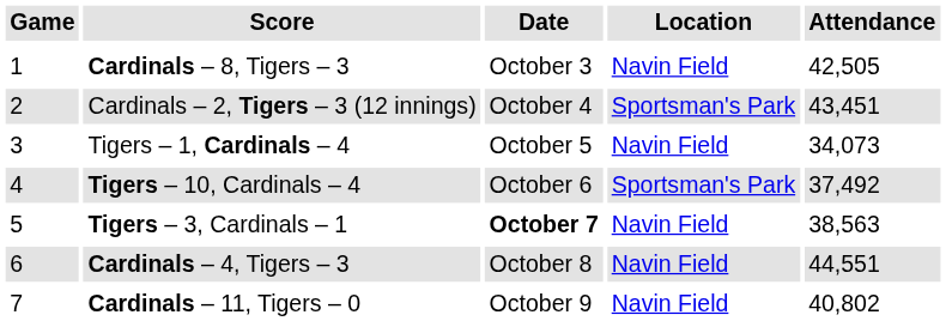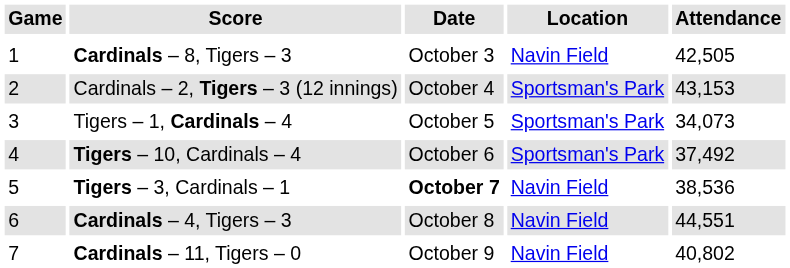Cardinals – 2, Tigers – 3 (12 innings) | Attendance: 43,451 -> 43,153
Tigers – 1, Cardinals – 4 | Location: Navin Field -> Sportsman's Park
Tigers – 3, Cardinals – 1 | Attendance: 38,563 -> 38,536
